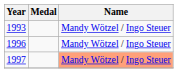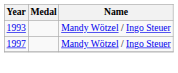- row: 1996 | Mandy Wötzel / Ingo Steuer
1997 | Name: lightsalmon background -> no background
